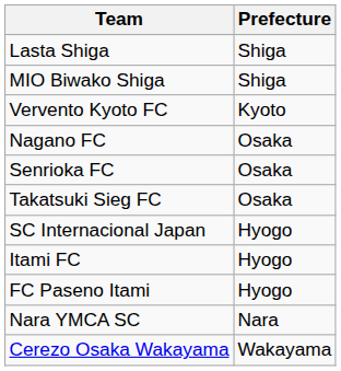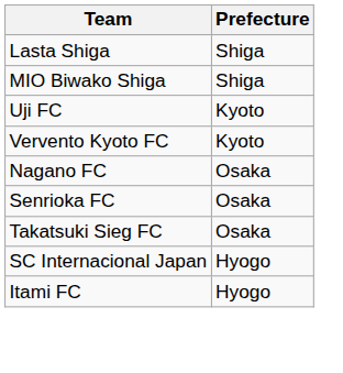+ row: Uji FC | Kyoto
- row: FC Paseno Itami | Hyogo
- row: Nara YMCA SC | Nara
- row: Cerezo Osaka Wakayama | Wakayama
